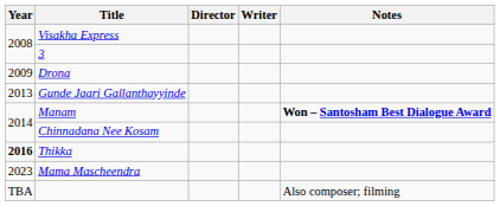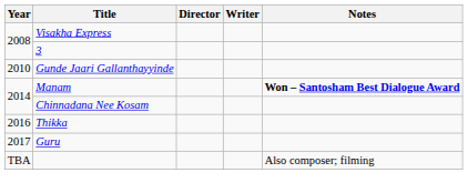- row: 2009 | Drona
Gunde Jaari Gallanthayyinde | Year: 2013 -> 2010
Thikka | Year: bold -> normal
+ row: 2017 | Guru
- row: 2023 | Mama Mascheendra
